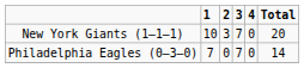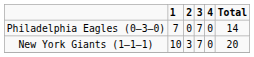rows swapped: New York Giants (1–1–1) <-> Philadelphia Eagles (0–3–0)
